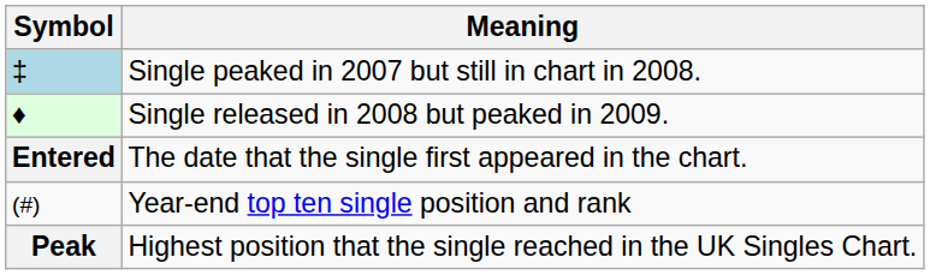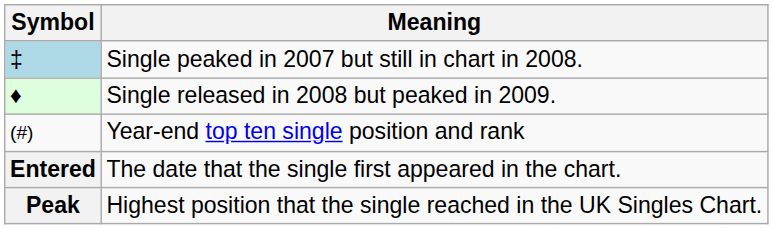rows swapped: Year-end top ten single position and rank <-> The date that the single first appeared in the chart.
